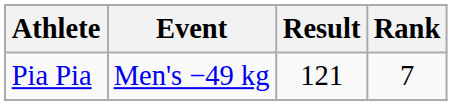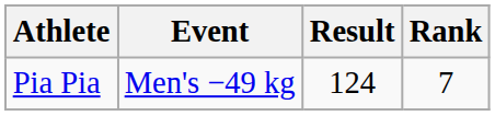Pia Pia | Result: 121 -> 124
